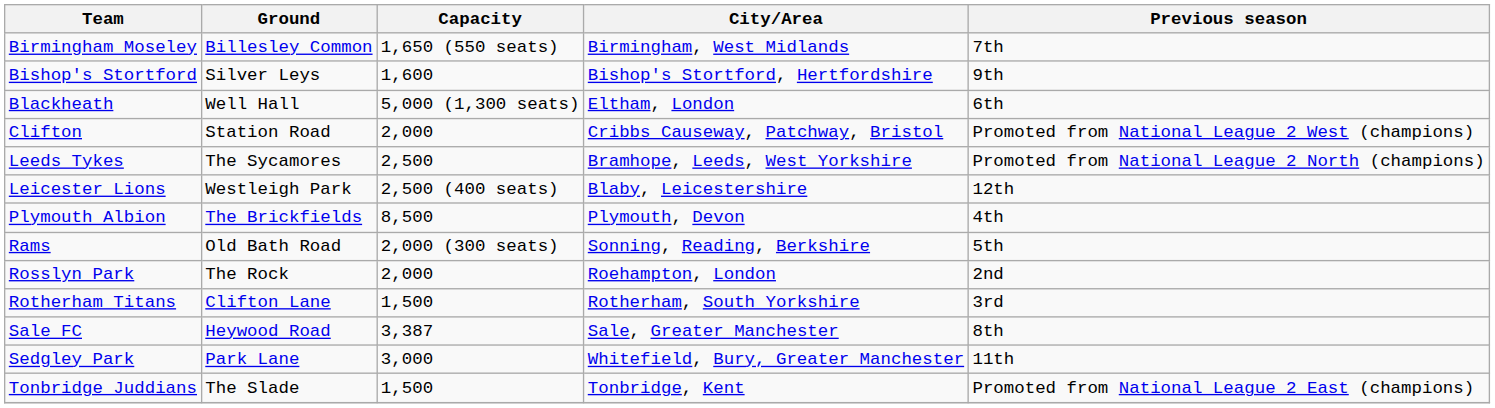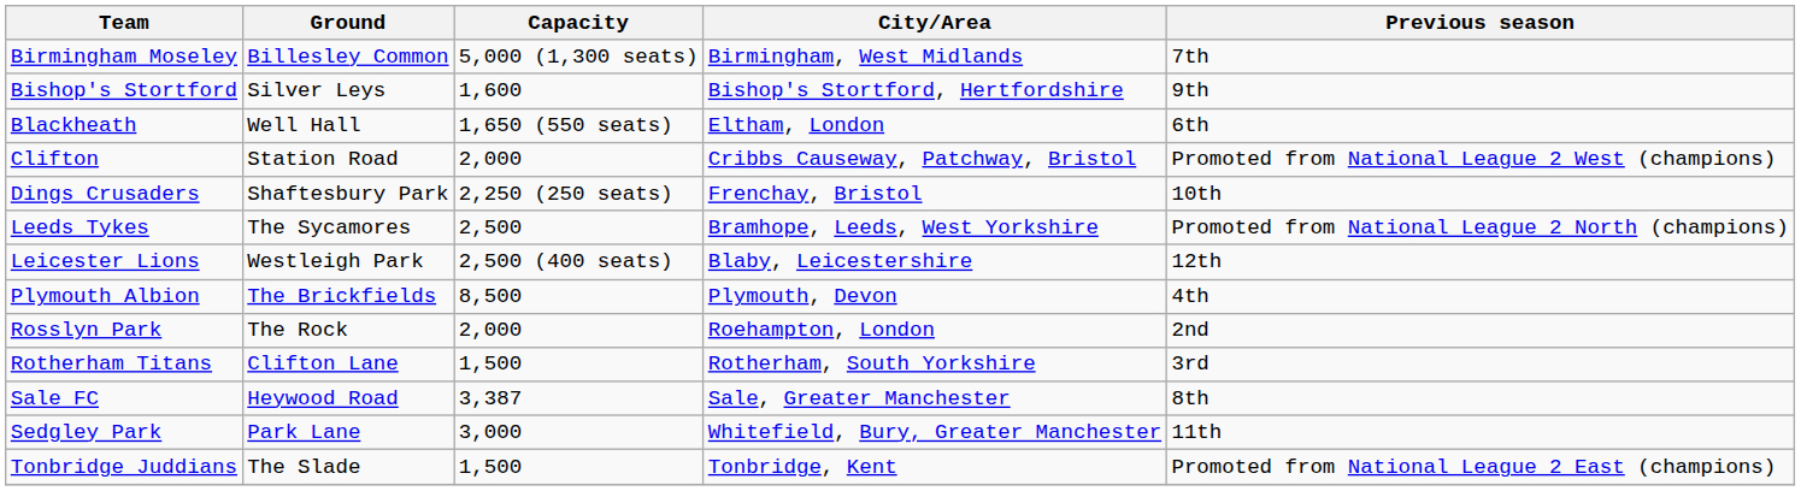Birmingham Moseley | Capacity: 1,650 (550 seats) -> 5,000 (1,300 seats)
Blackheath | Capacity: 5,000 (1,300 seats) -> 1,650 (550 seats)
+ row: Dings Crusaders | Shaftesbury Park | 2,250 (250 seats) | Frenchay, Bristol | 10th
- row: Rams | Old Bath Road | 2,000 (300 seats) | Sonning, Reading, Berkshire | 5th
